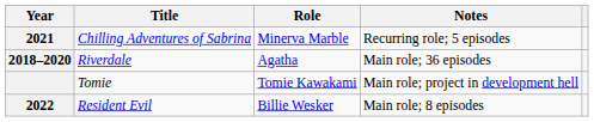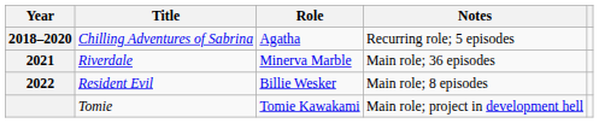Chilling Adventures of Sabrina | Year: 2021 -> 2018–2020
Chilling Adventures of Sabrina | Role: Minerva Marble -> Agatha
Riverdale | Year: 2018–2020 -> 2021
Riverdale | Role: Agatha -> Minerva Marble
rows swapped: Resident Evil <-> Tomie
